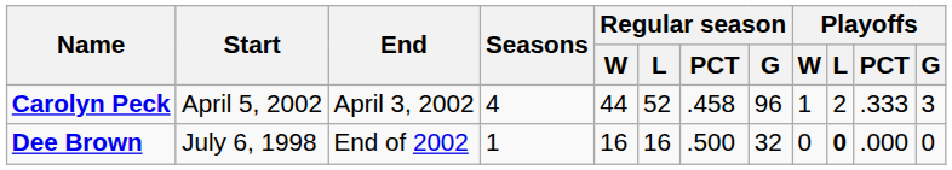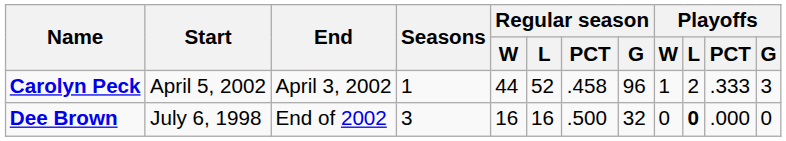Carolyn Peck | Seasons: 4 -> 1
Dee Brown | Seasons: 1 -> 3
